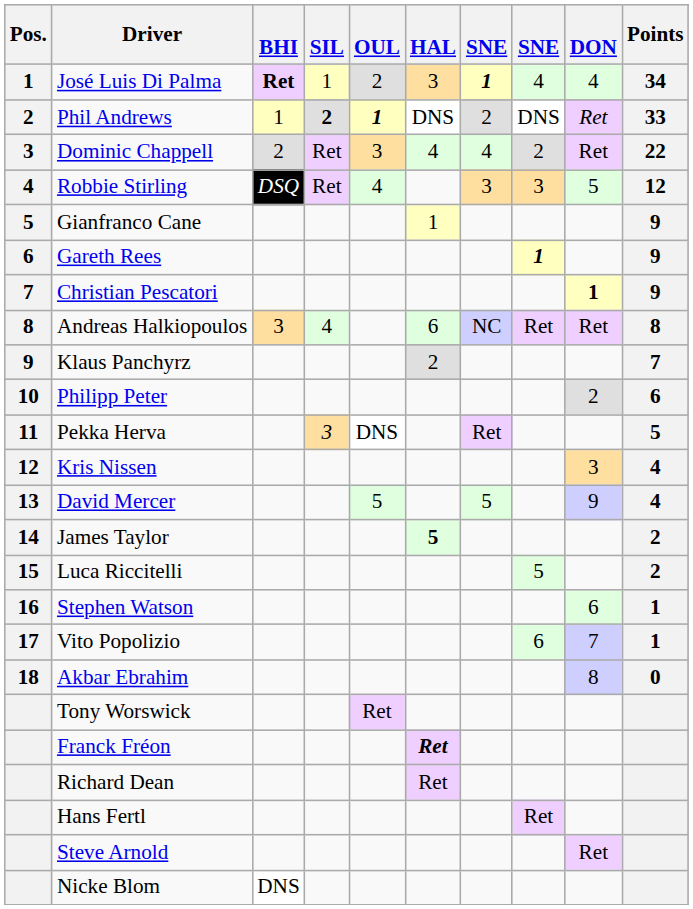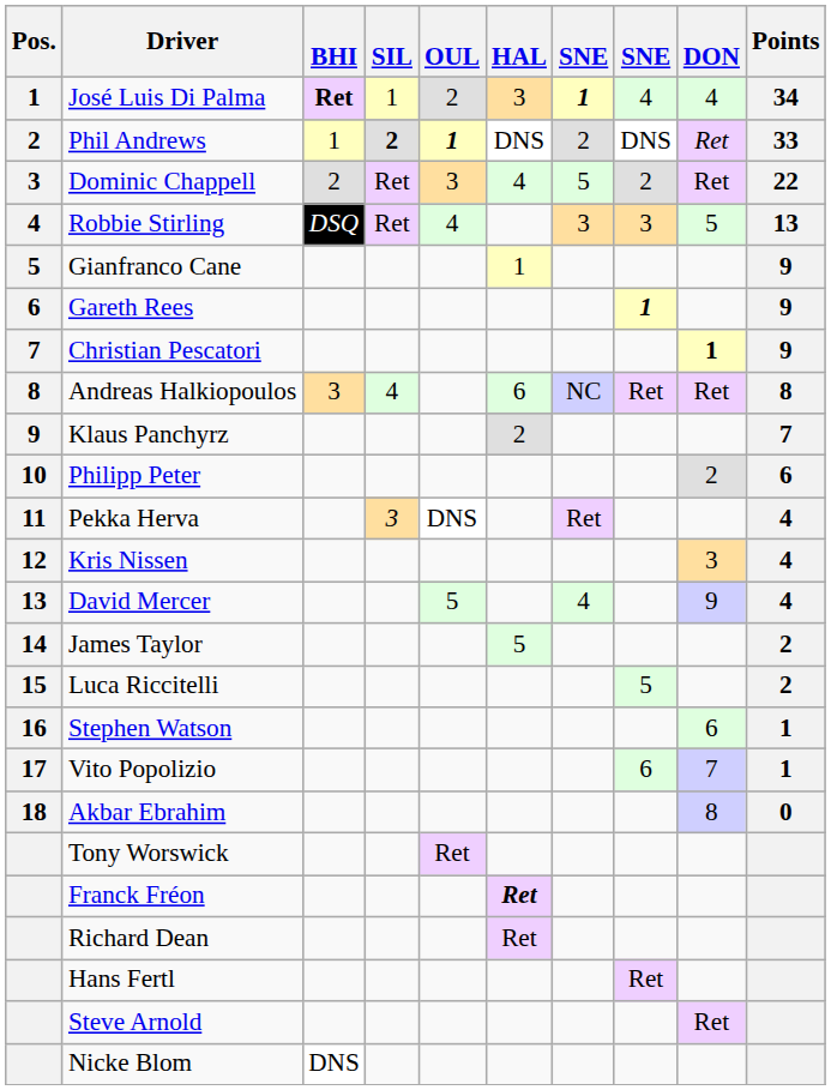Dominic Chappell | column 7: 4 -> 5
Robbie Stirling | Points: 12 -> 13
Pekka Herva | Points: 5 -> 4
David Mercer | column 7: 5 -> 4
James Taylor | HAL: bold -> normal
